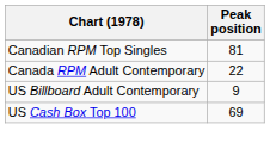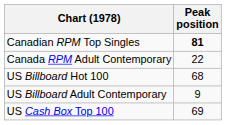Canadian RPM Top Singles | Peak position: normal -> bold
+ row: US Billboard Hot 100 | 68
